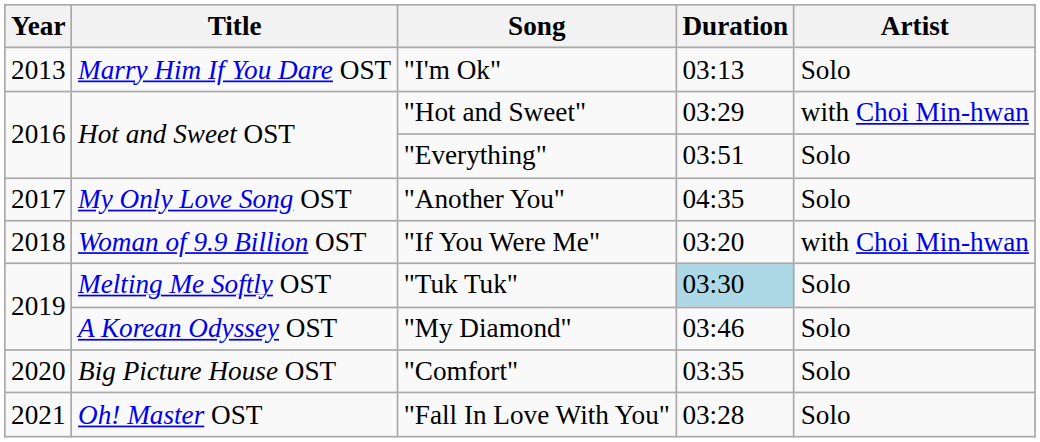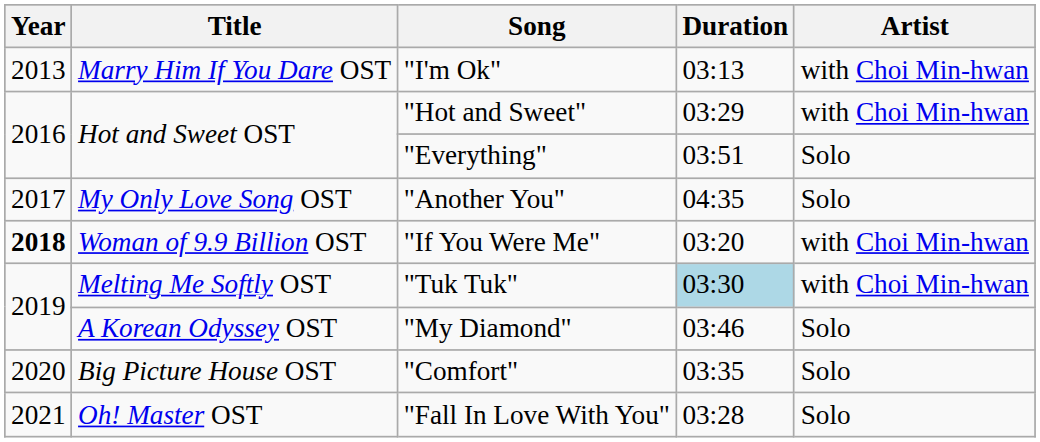"I'm Ok" | Artist: Solo -> with Choi Min-hwan
"If You Were Me" | Year: normal -> bold
"Tuk Tuk" | Artist: Solo -> with Choi Min-hwan
